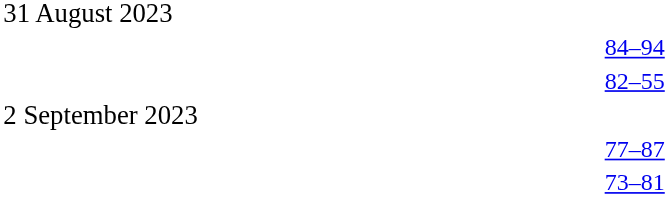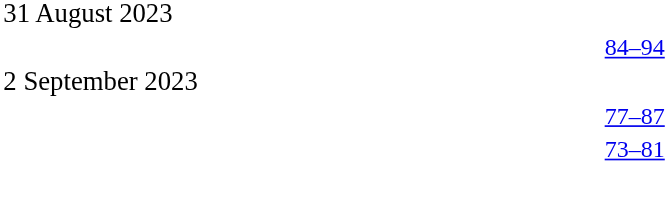- row: 82–55
